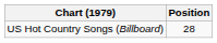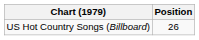US Hot Country Songs (Billboard) | Position: 28 -> 26
